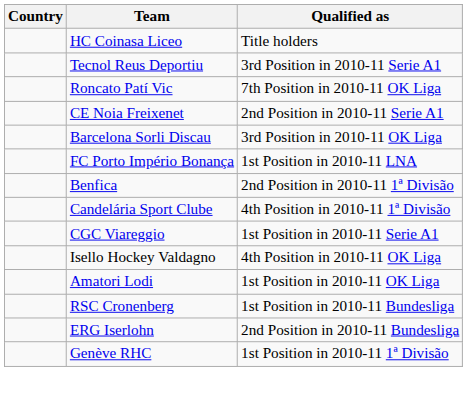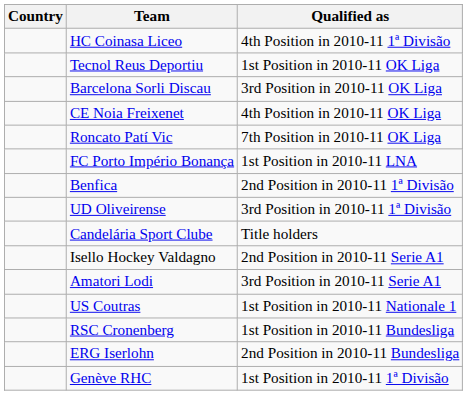HC Coinasa Liceo | Qualified as: Title holders -> 4th Position in 2010-11 1ª Divisão
Tecnol Reus Deportiu | Qualified as: 3rd Position in 2010-11 Serie A1 -> 1st Position in 2010-11 OK Liga
rows swapped: Barcelona Sorli Discau <-> Roncato Patí Vic
CE Noia Freixenet | Qualified as: 2nd Position in 2010-11 Serie A1 -> 4th Position in 2010-11 OK Liga
+ row: UD Oliveirense | 3rd Position in 2010-11 1ª Divisão
Candelária Sport Clube | Qualified as: 4th Position in 2010-11 1ª Divisão -> Title holders
- row: CGC Viareggio | 1st Position in 2010-11 Serie A1
Isello Hockey Valdagno | Qualified as: 4th Position in 2010-11 OK Liga -> 2nd Position in 2010-11 Serie A1
Amatori Lodi | Qualified as: 1st Position in 2010-11 OK Liga -> 3rd Position in 2010-11 Serie A1
+ row: US Coutras | 1st Position in 2010-11 Nationale 1
